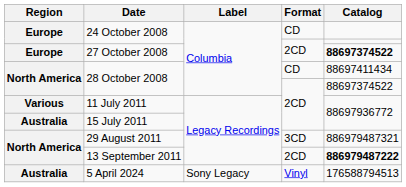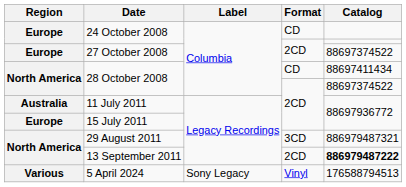27 October 2008 | Catalog: bold -> normal
11 July 2011 | Region: Various -> Australia
15 July 2011 | Region: Australia -> Europe
5 April 2024 | Region: Australia -> Various
